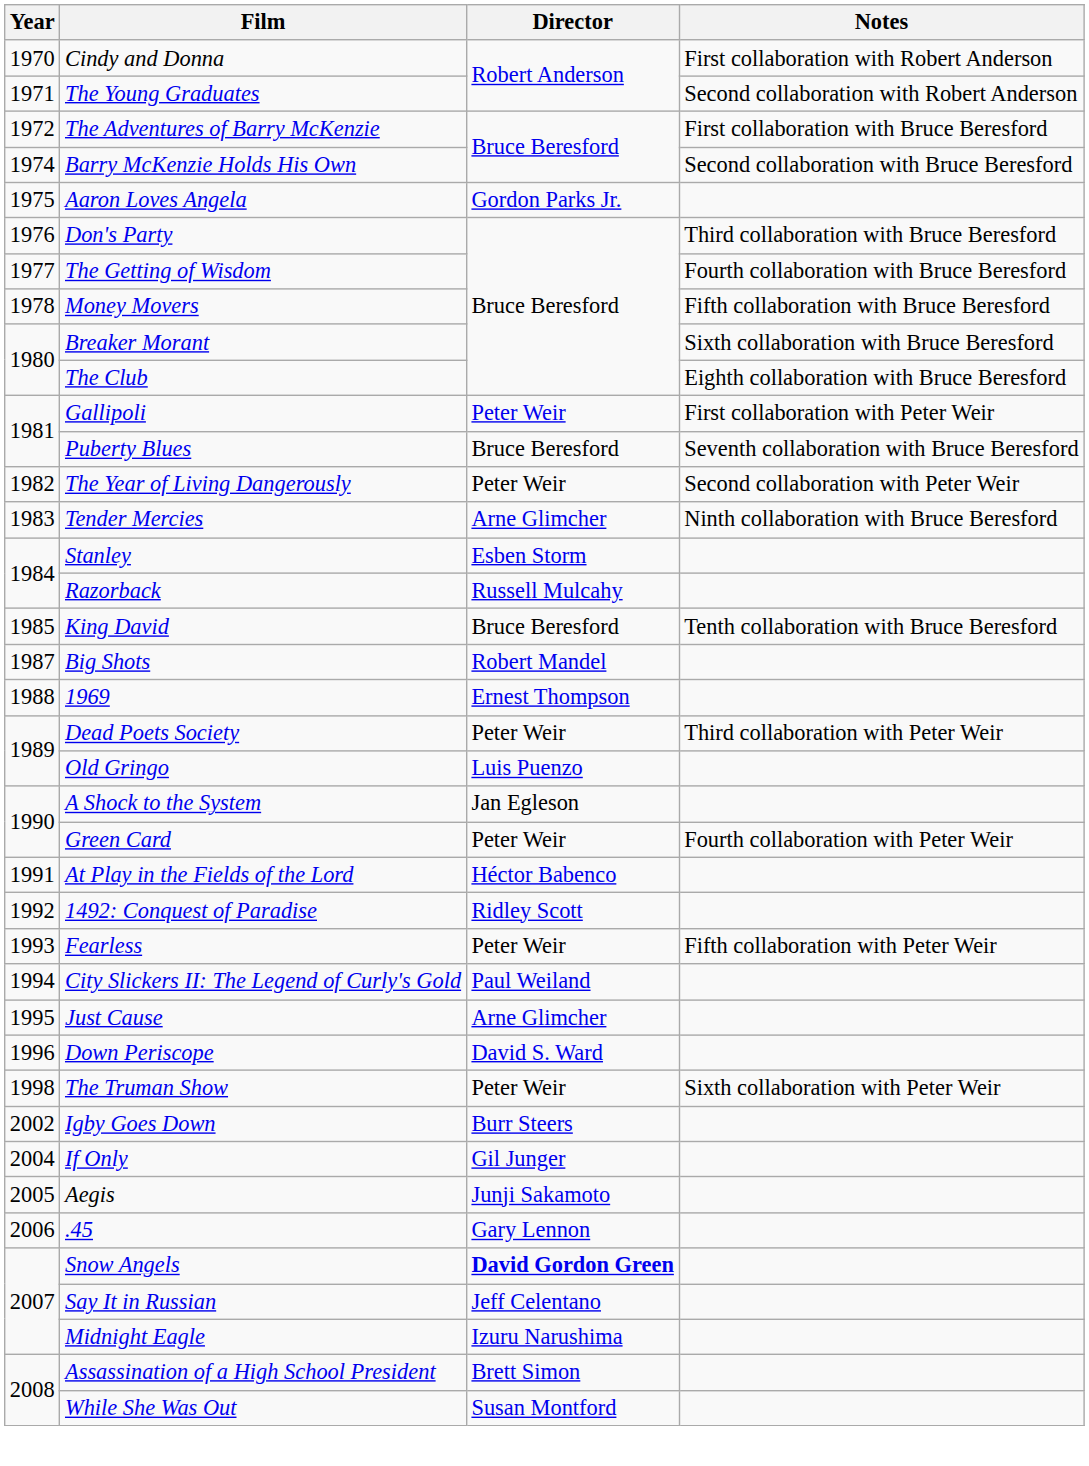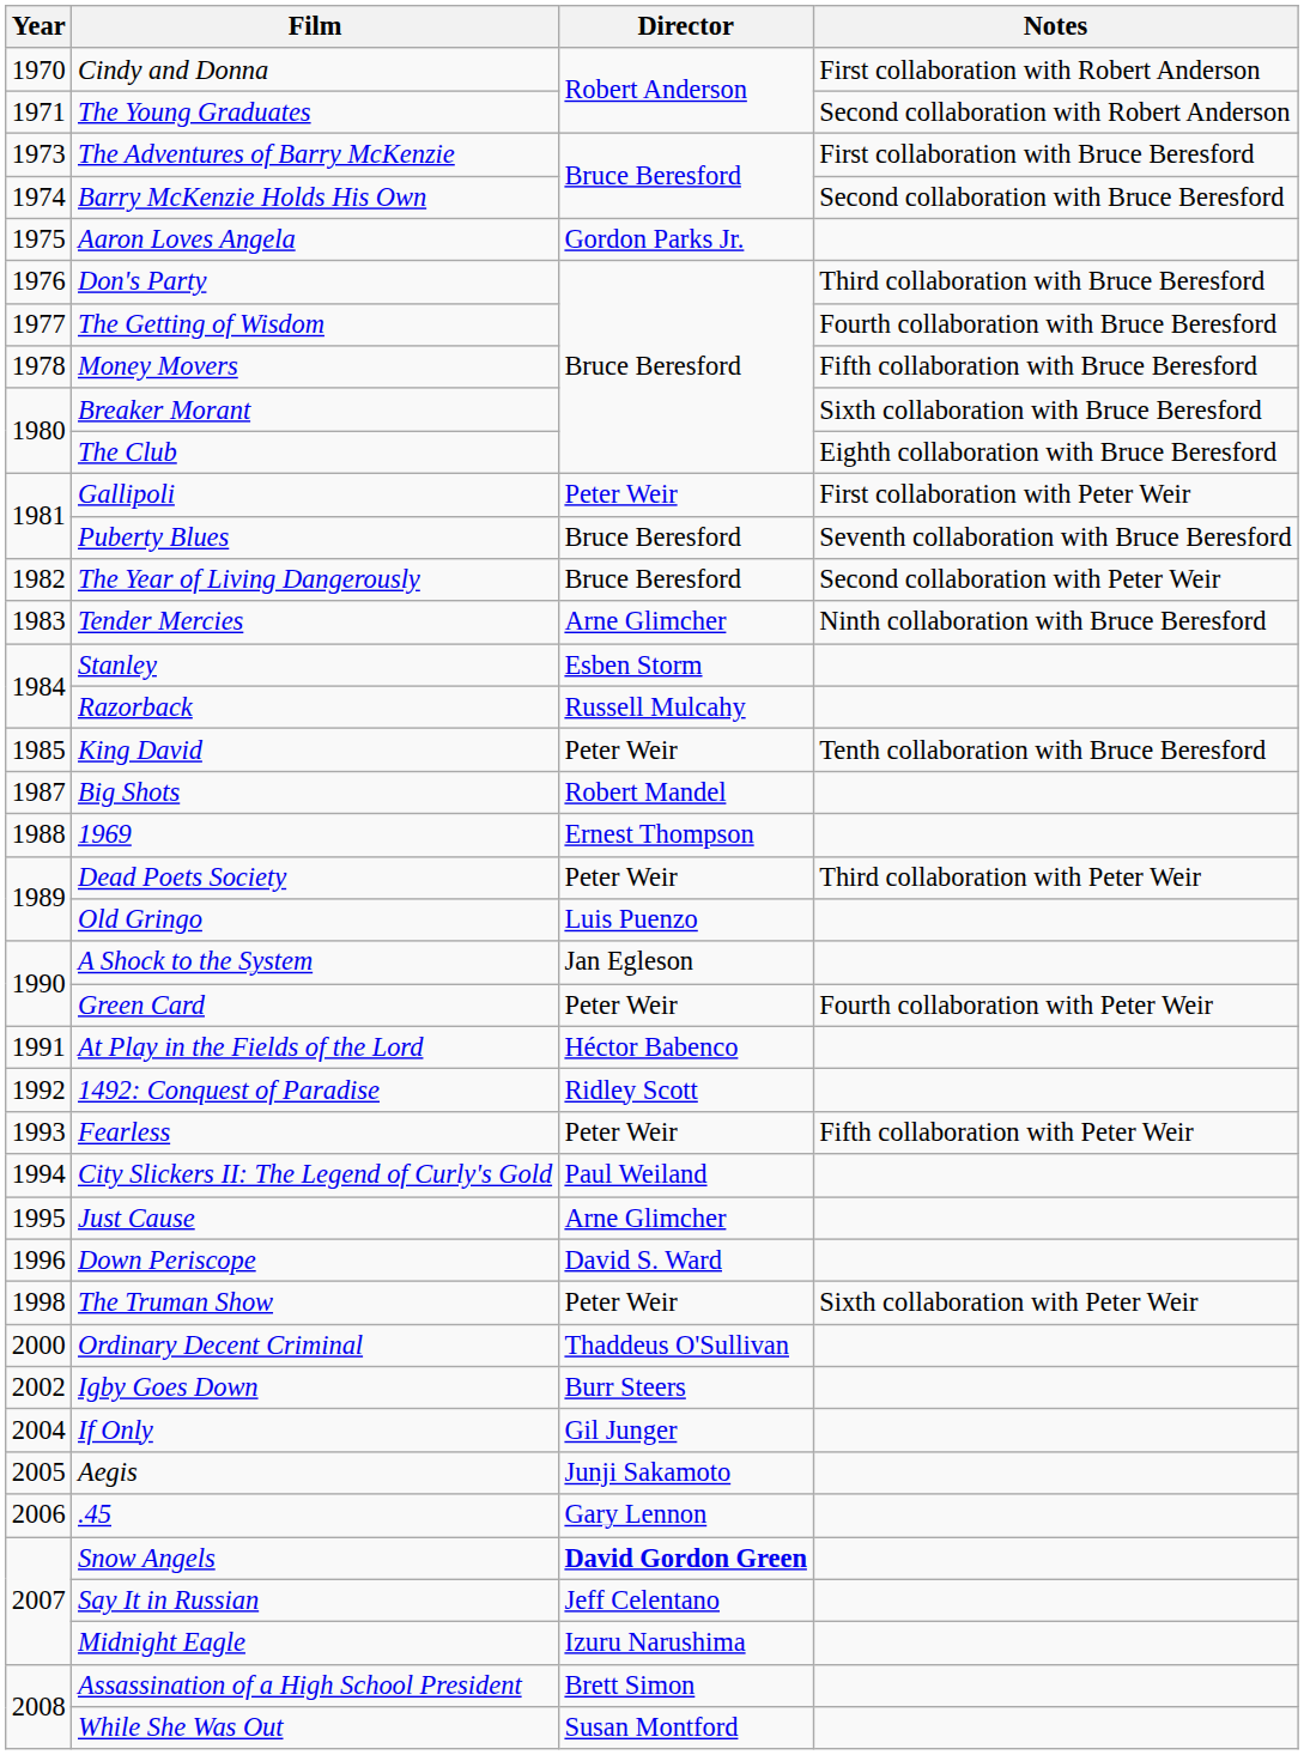The Adventures of Barry McKenzie | Year: 1972 -> 1973
The Year of Living Dangerously | Director: Peter Weir -> Bruce Beresford
King David | Director: Bruce Beresford -> Peter Weir
+ row: 2000 | Ordinary Decent Criminal | Thaddeus O'Sullivan
